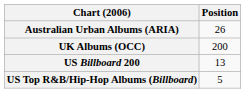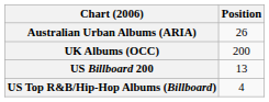US Top R&B/Hip-Hop Albums (Billboard) | Position: 5 -> 4
